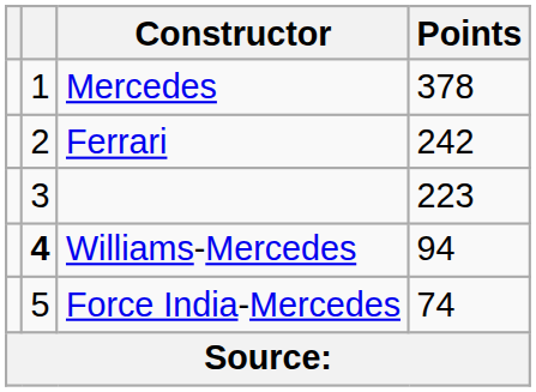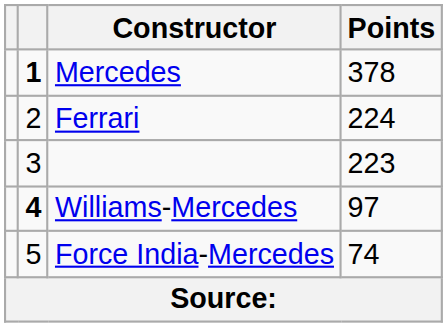Mercedes | column 2: normal -> bold
Ferrari | Points: 242 -> 224
Williams-Mercedes | Points: 94 -> 97
